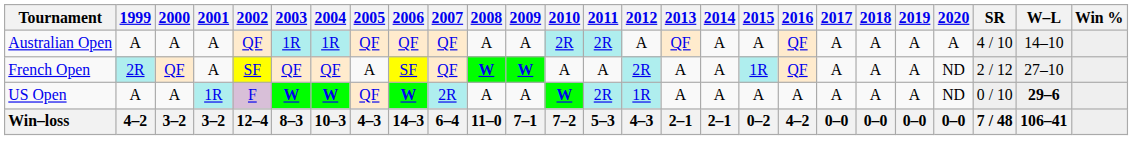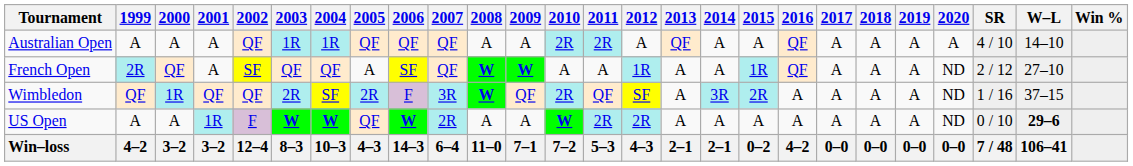French Open | 2012: 2R -> 1R
+ row: Wimbledon | QF | 1R | QF | QF | 2R | SF | 2R | F | 3R | W | QF | 2R | QF | SF | A | 3R | 2R | A | A | A | A | ND | 1 / 16 | 37–15
US Open | 2012: 1R -> 2R
